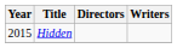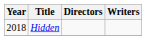Hidden | Year: 2015 -> 2018
